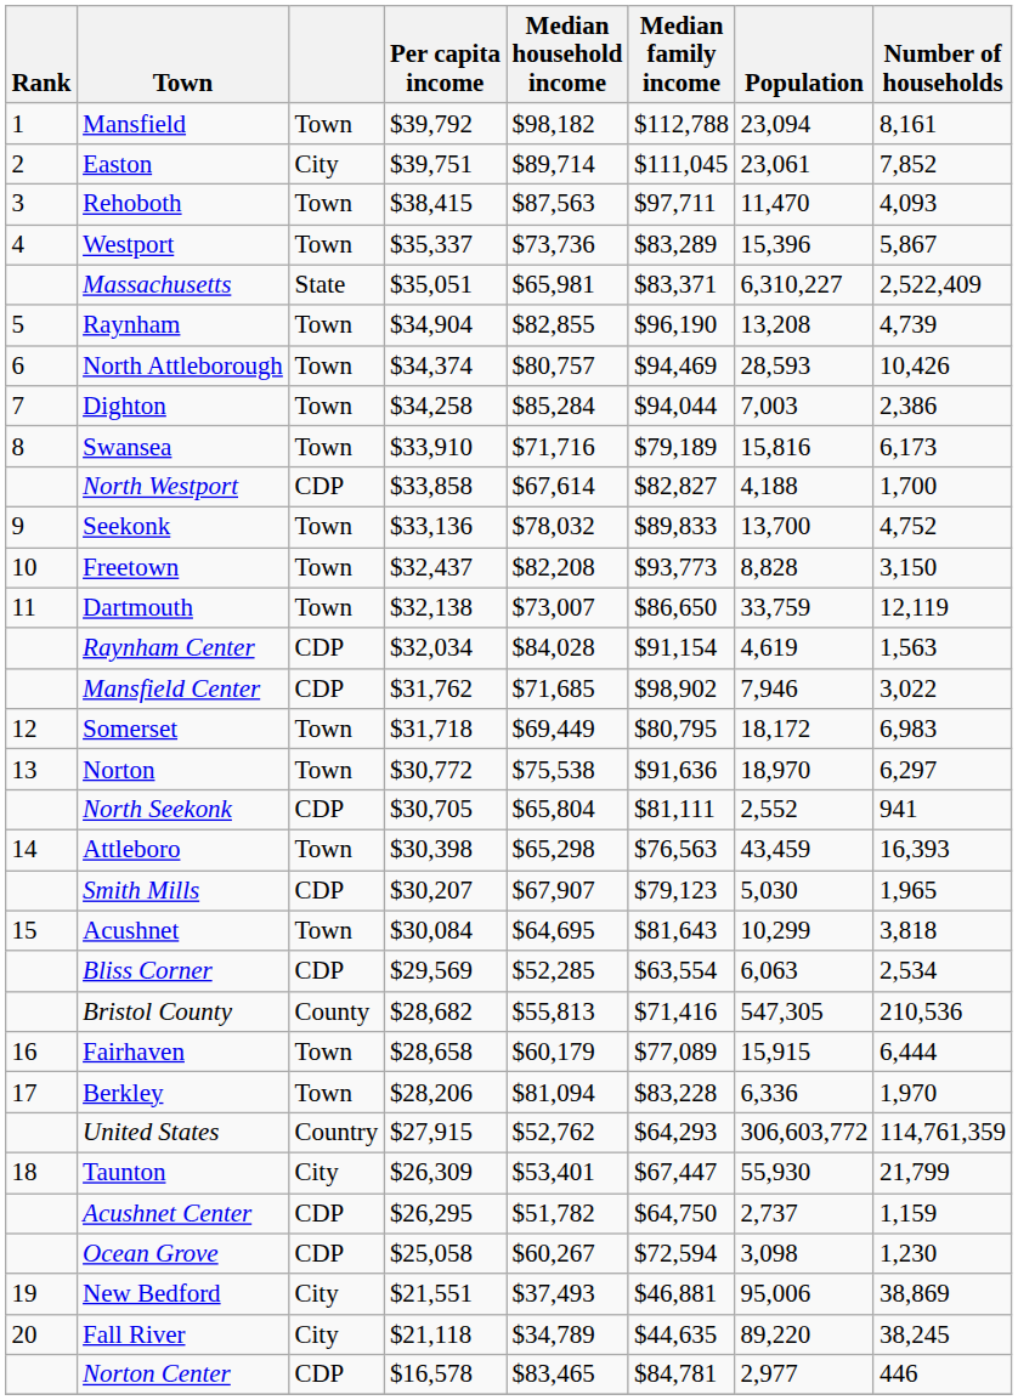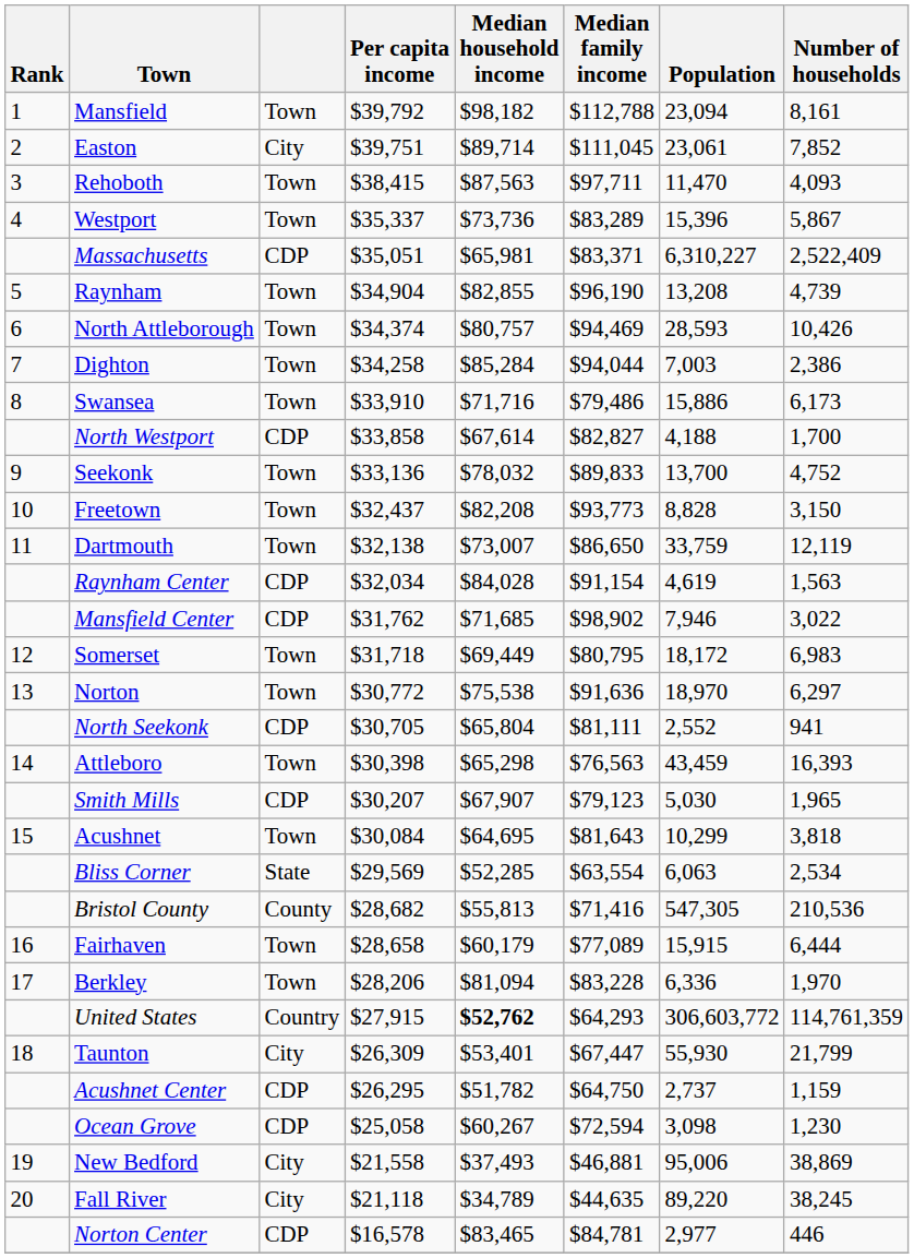Massachusetts | column 3: State -> CDP
Swansea | Median family income: $79,189 -> $79,486
Swansea | Population: 15,816 -> 15,886
Bliss Corner | column 3: CDP -> State
United States | Median household income: normal -> bold
New Bedford | Per capita income: $21,551 -> $21,558
